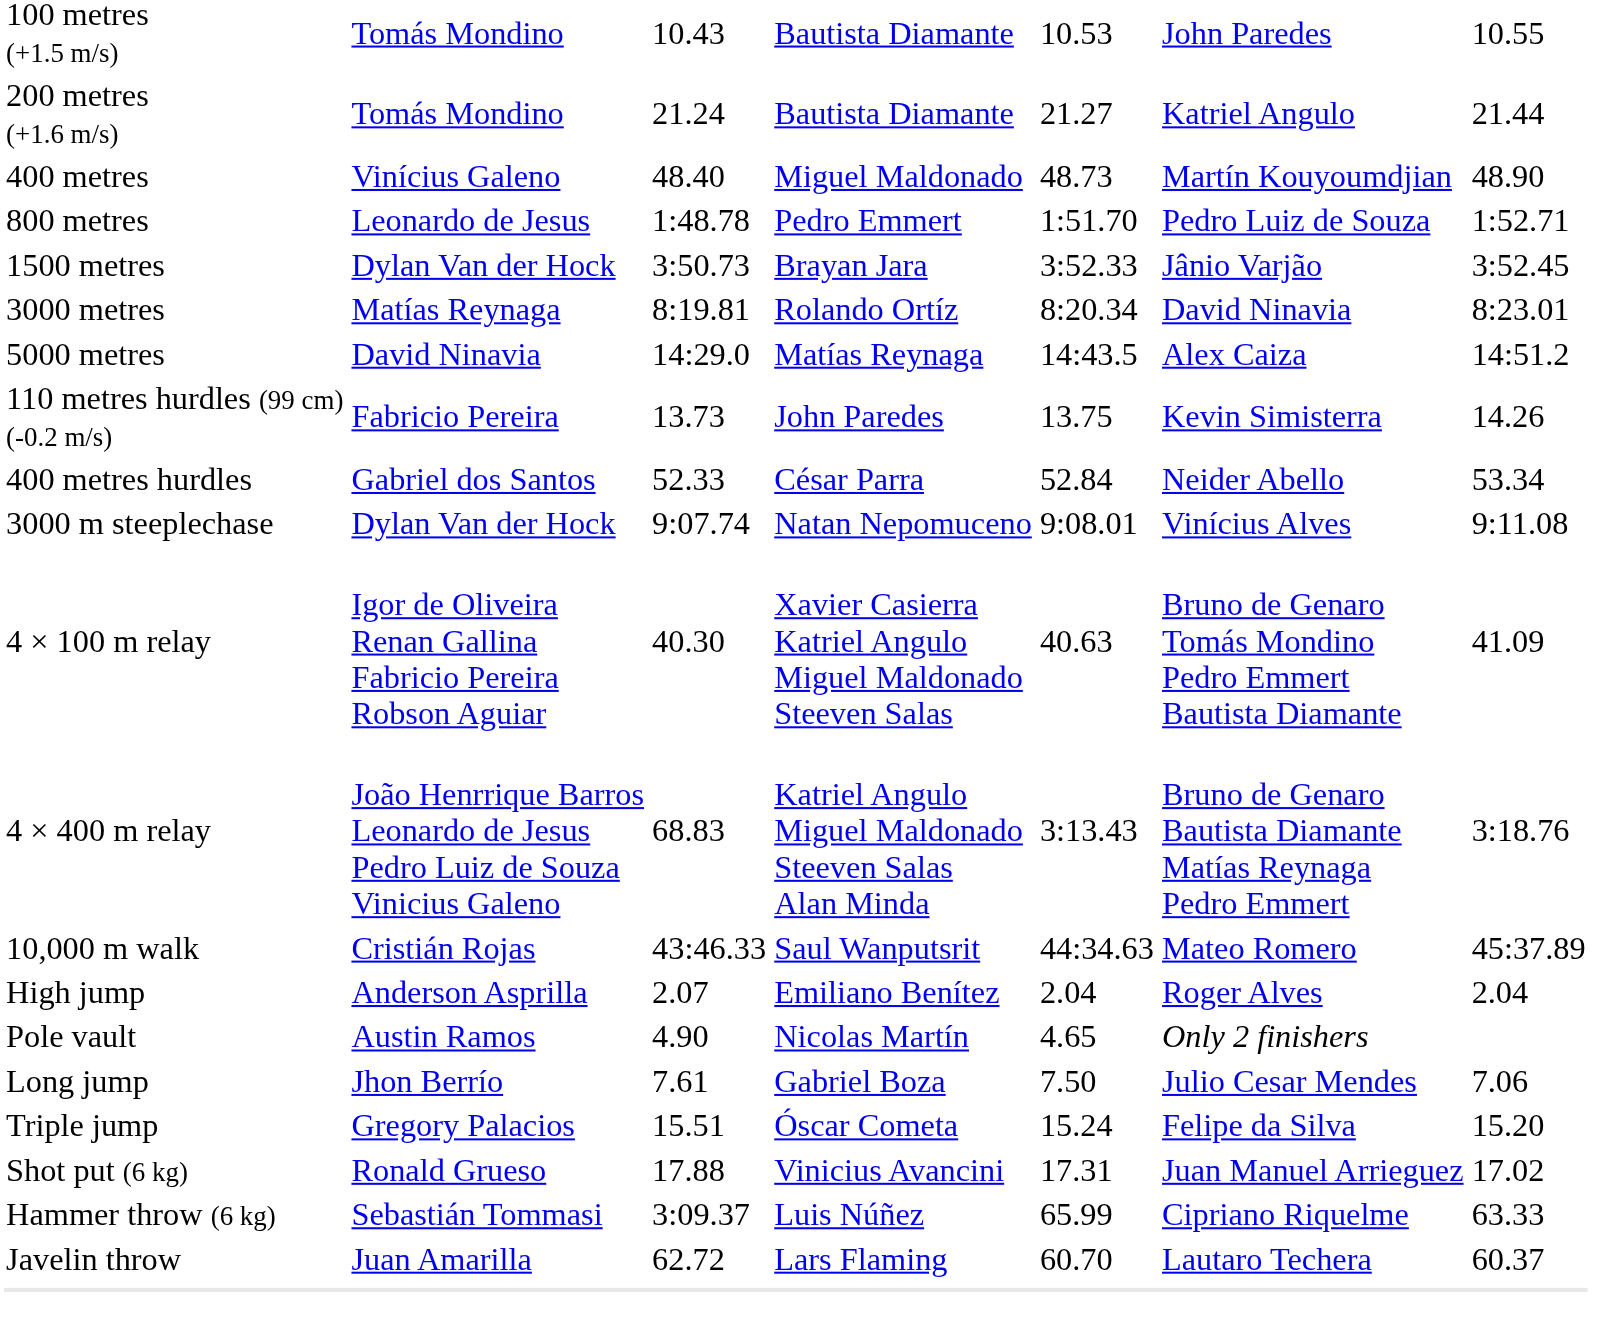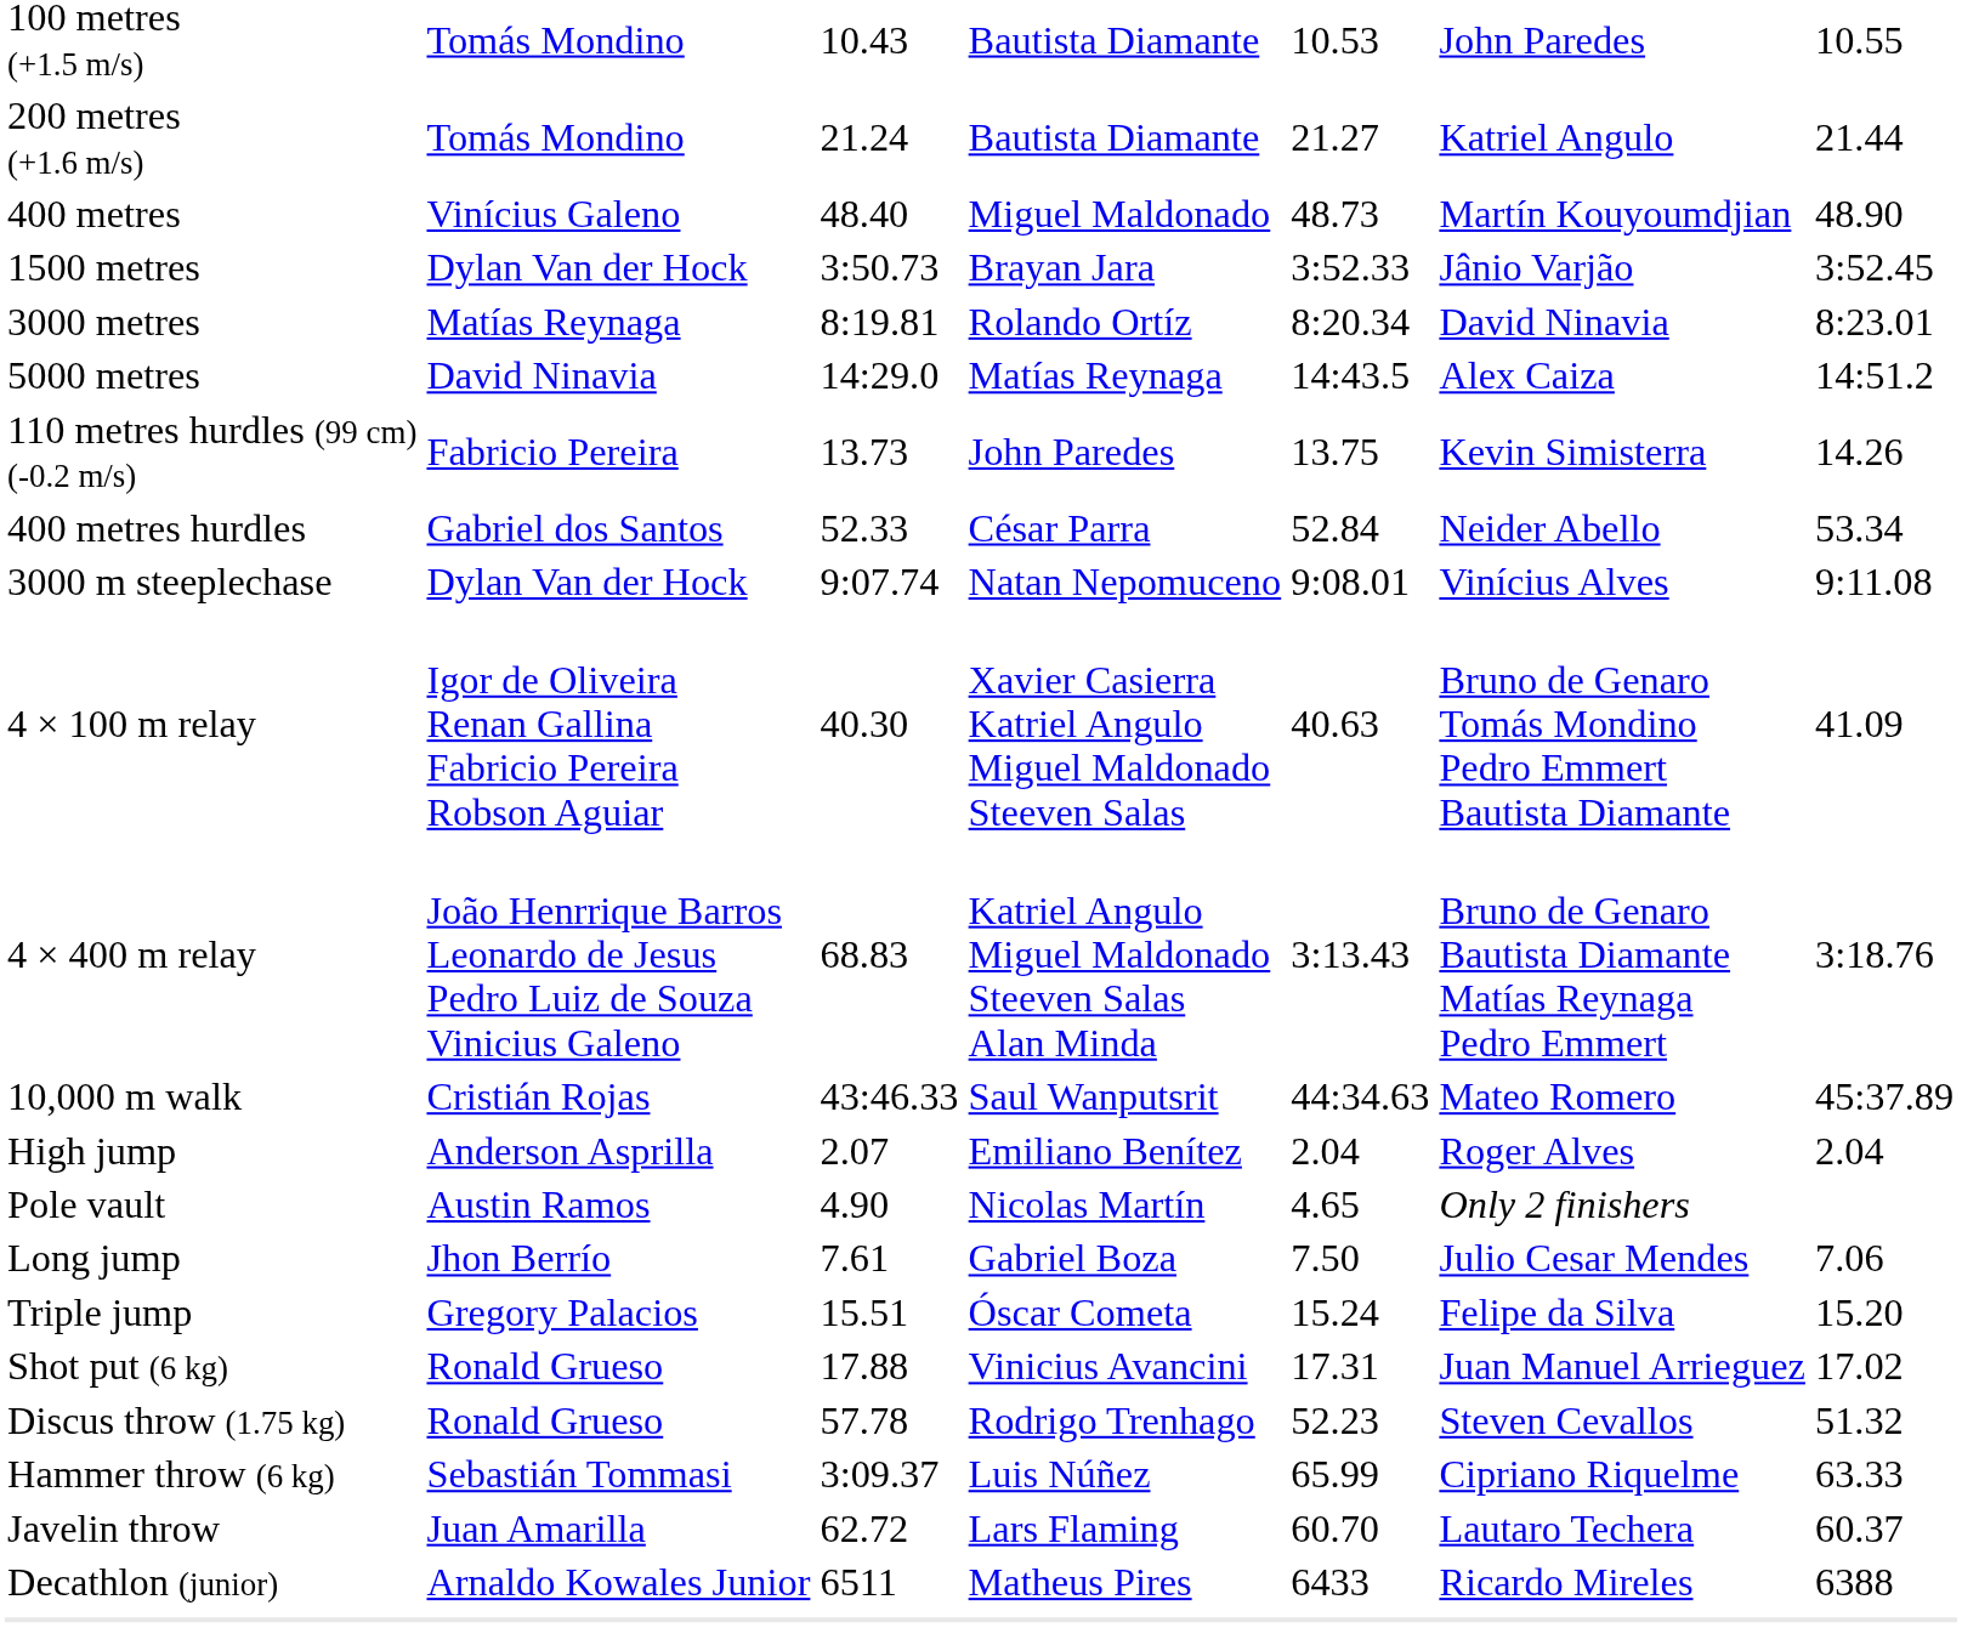- row: 800 metres | Leonardo de Jesus | 1:48.78 | Pedro Emmert | 1:51.70 | Pedro Luiz de Souza | 1:52.71
+ row: Discus throw (1.75 kg) | Ronald Grueso | 57.78 | Rodrigo Trenhago | 52.23 | Steven Cevallos | 51.32
+ row: Decathlon (junior) | Arnaldo Kowales Junior | 6511 | Matheus Pires | 6433 | Ricardo Mireles | 6388
